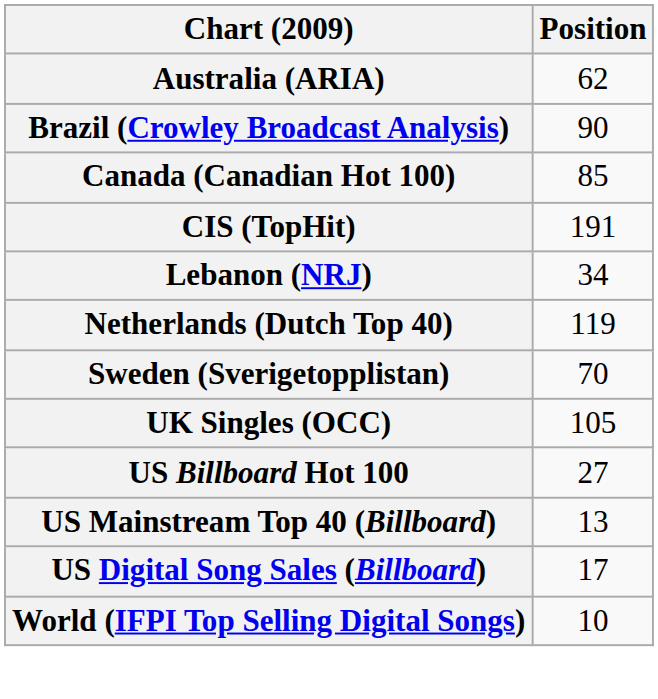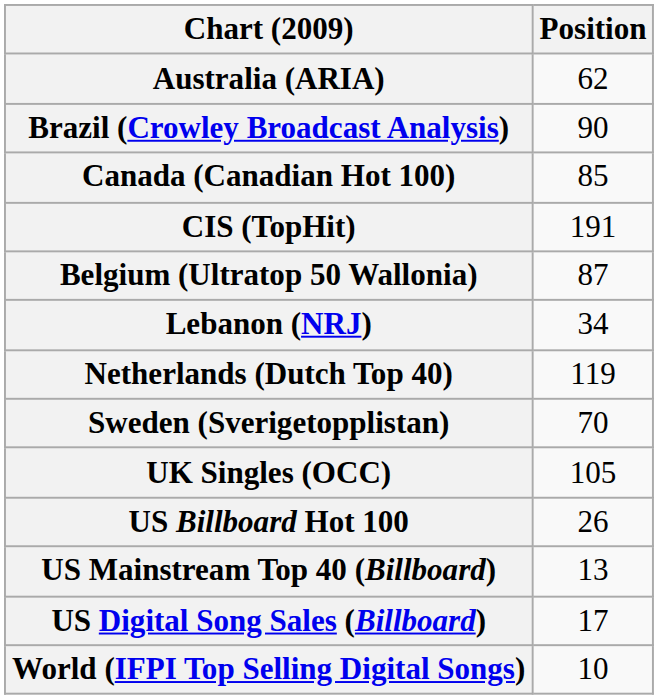+ row: Belgium (Ultratop 50 Wallonia) | 87
US Billboard Hot 100 | Position: 27 -> 26
